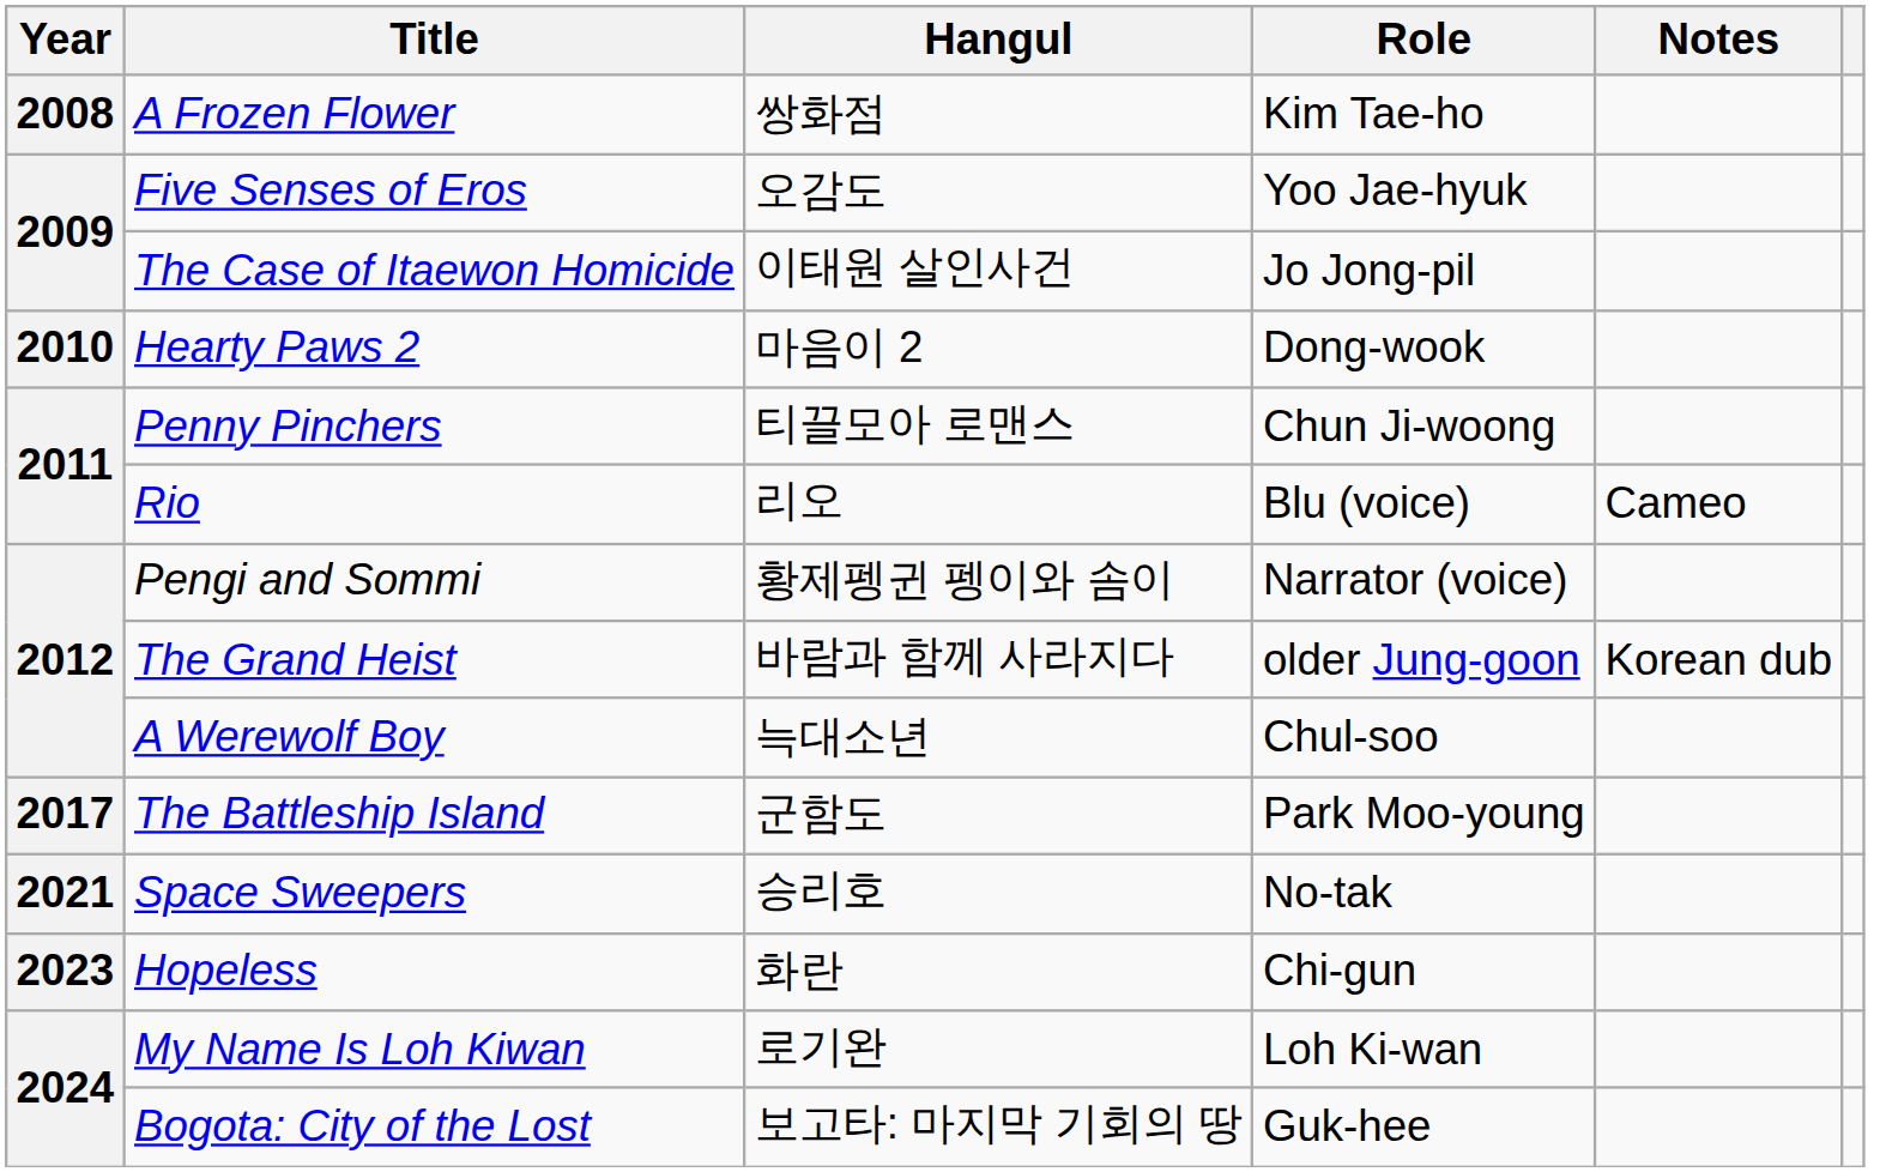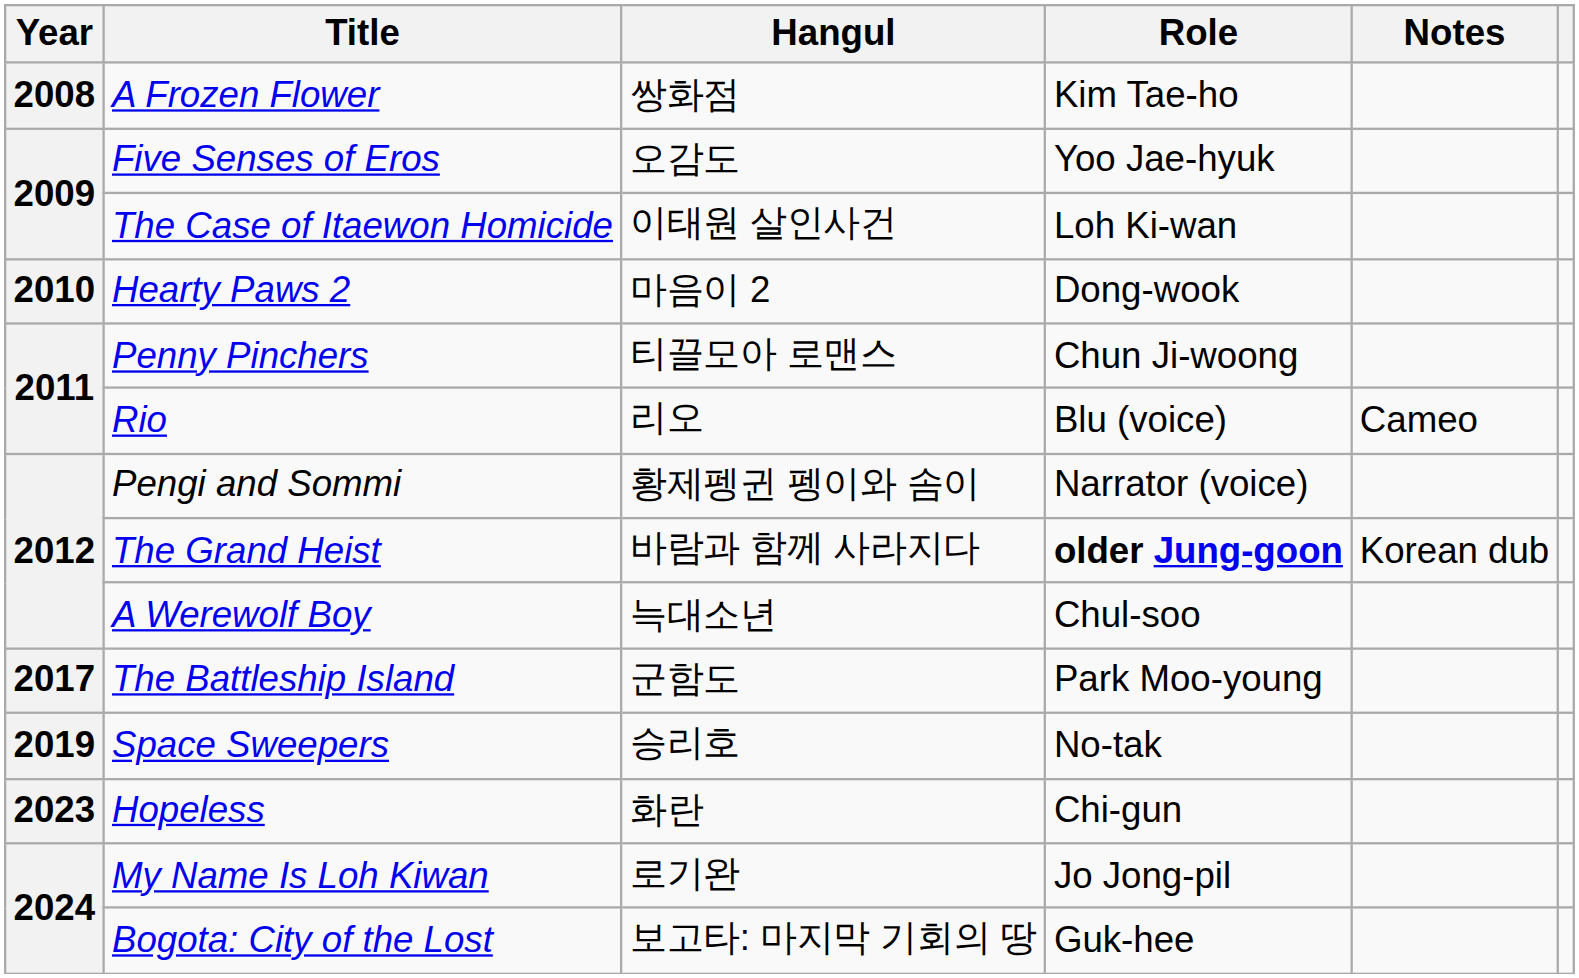The Case of Itaewon Homicide | Role: Jo Jong-pil -> Loh Ki-wan
The Grand Heist | Role: normal -> bold
Space Sweepers | Year: 2021 -> 2019
My Name Is Loh Kiwan | Role: Loh Ki-wan -> Jo Jong-pil
